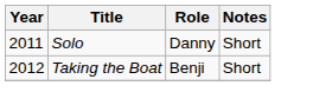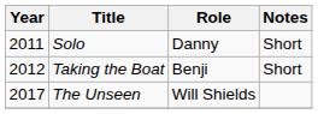+ row: 2017 | The Unseen | Will Shields
